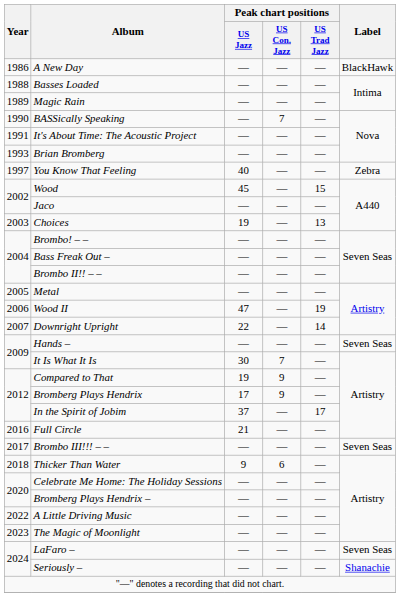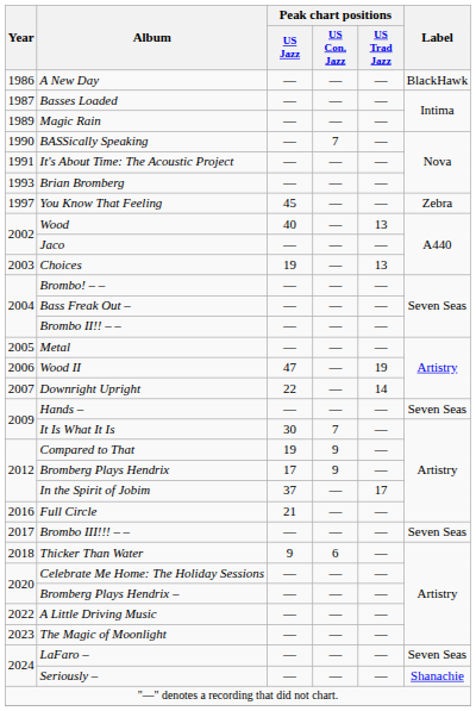Basses Loaded | Year: 1988 -> 1987
You Know That Feeling | Peak chart positions / US Jazz: 40 -> 45
Wood | Peak chart positions / US Jazz: 45 -> 40
Wood | Peak chart positions / US Trad Jazz: 15 -> 13
